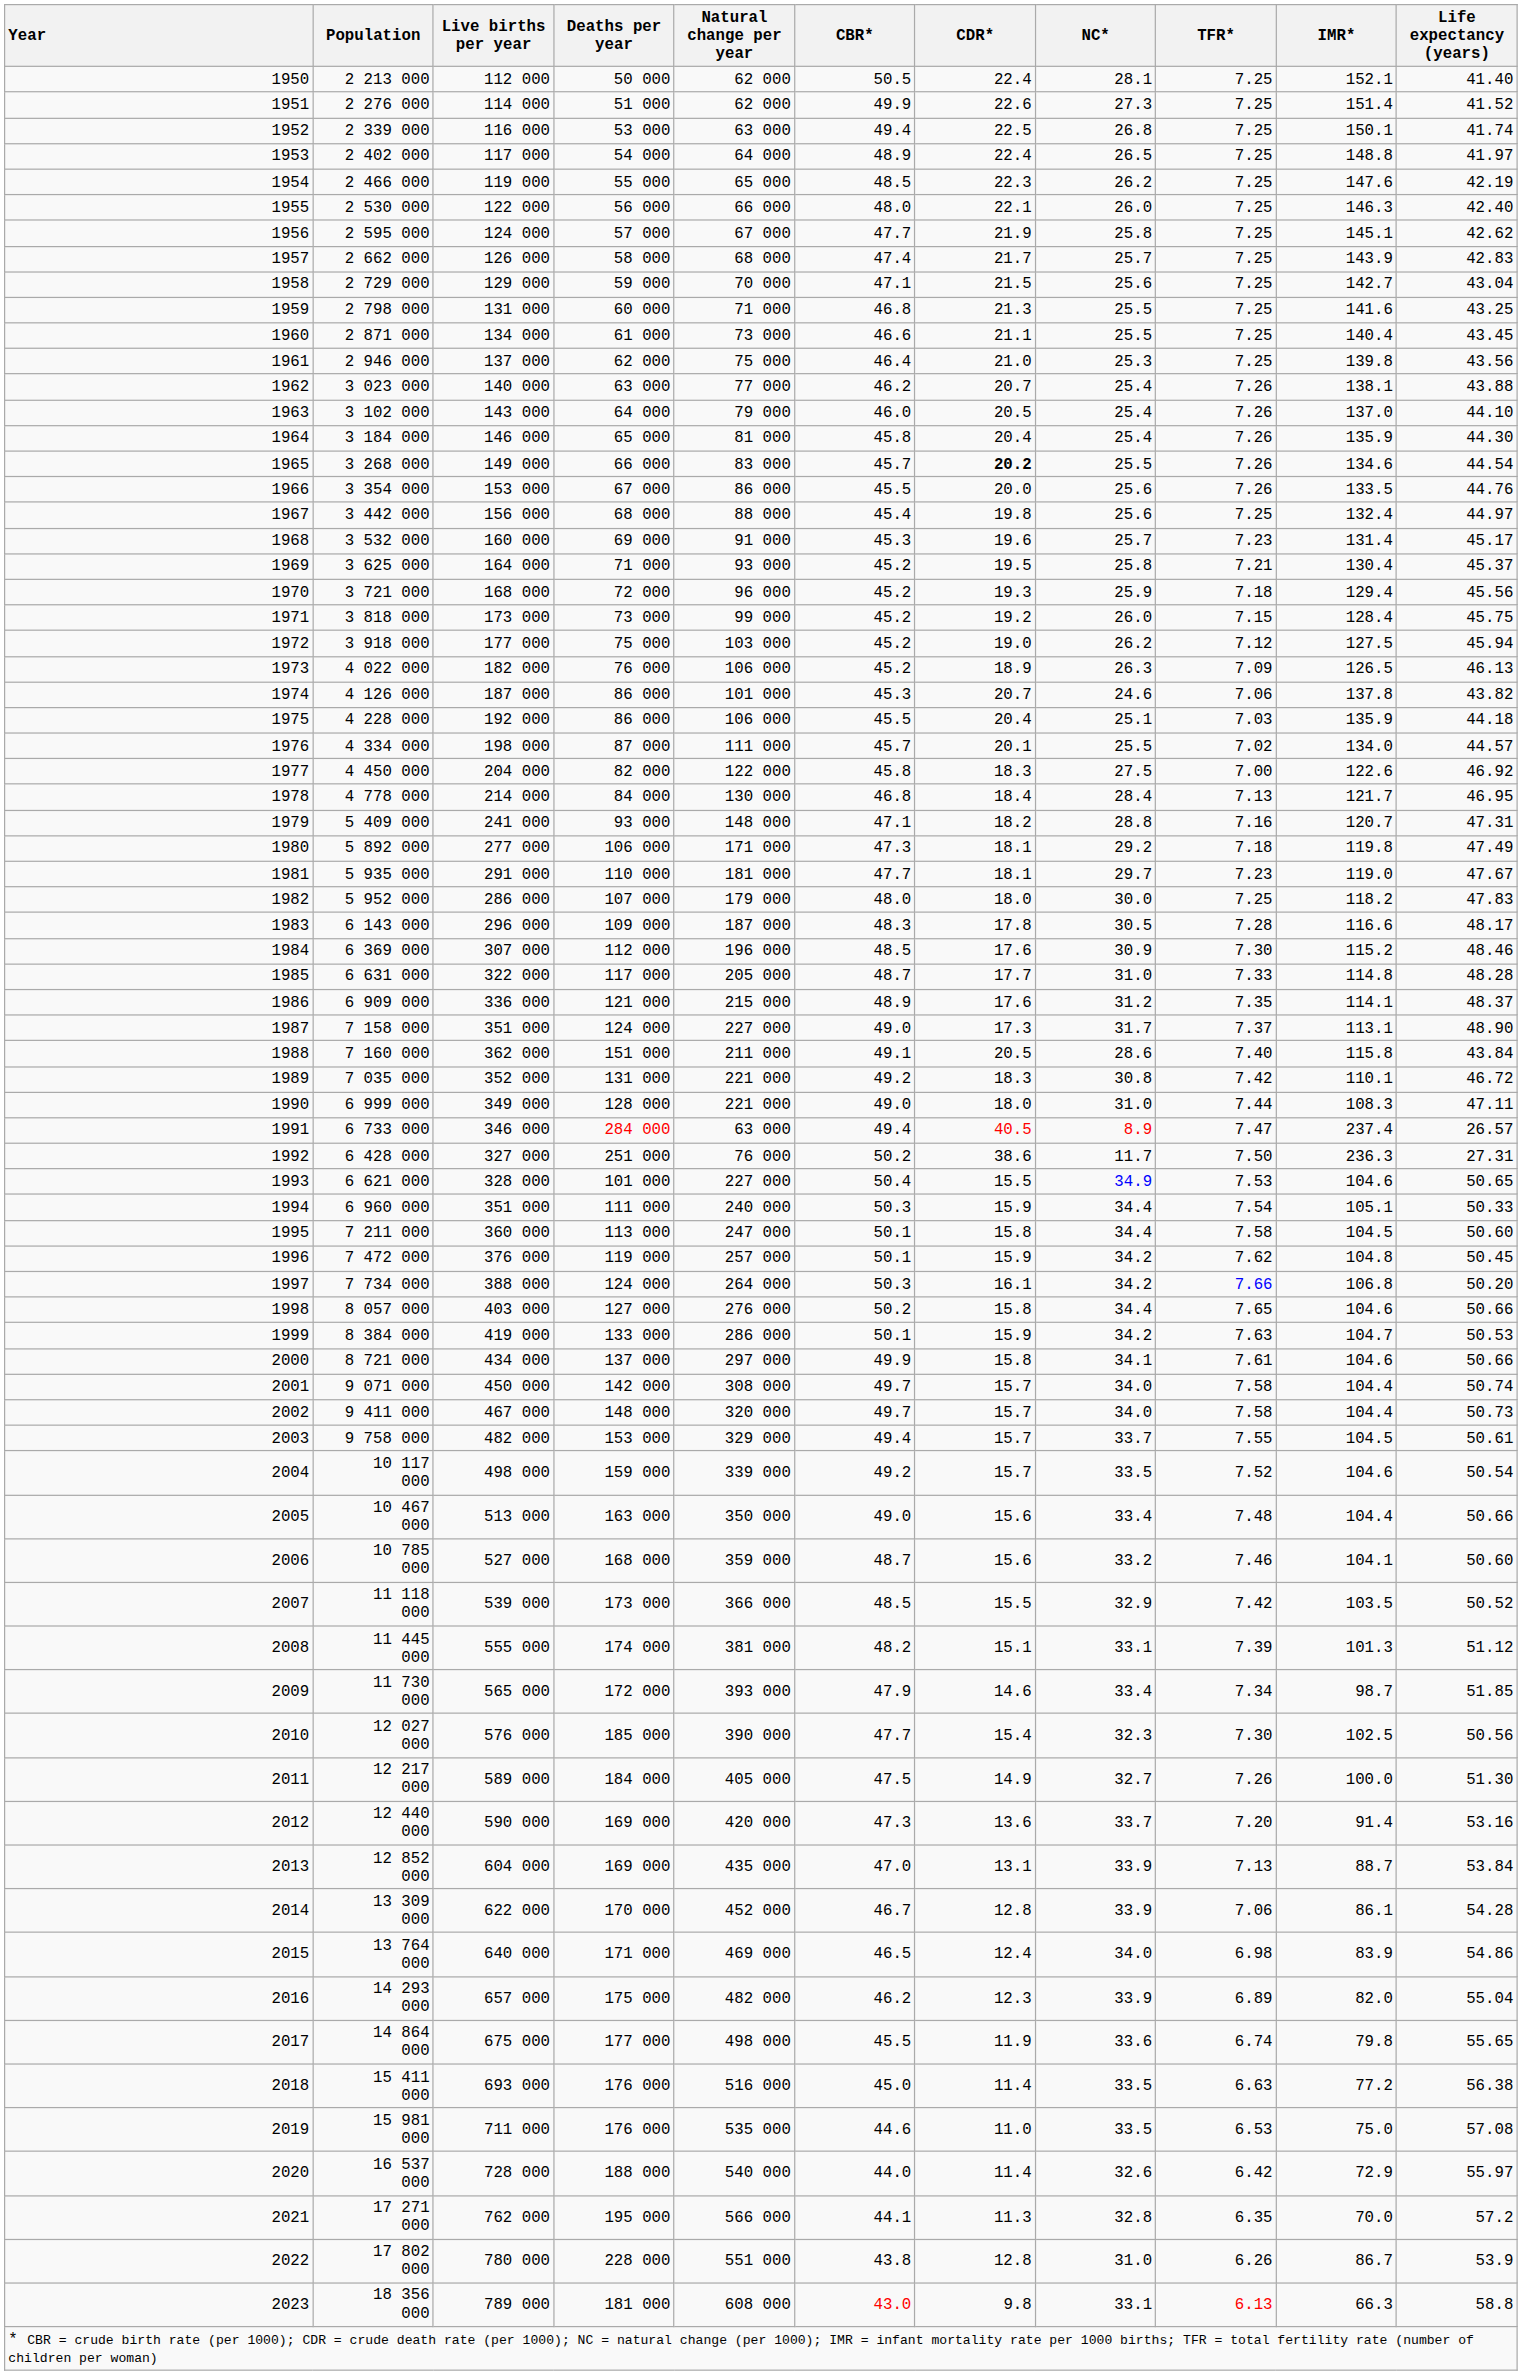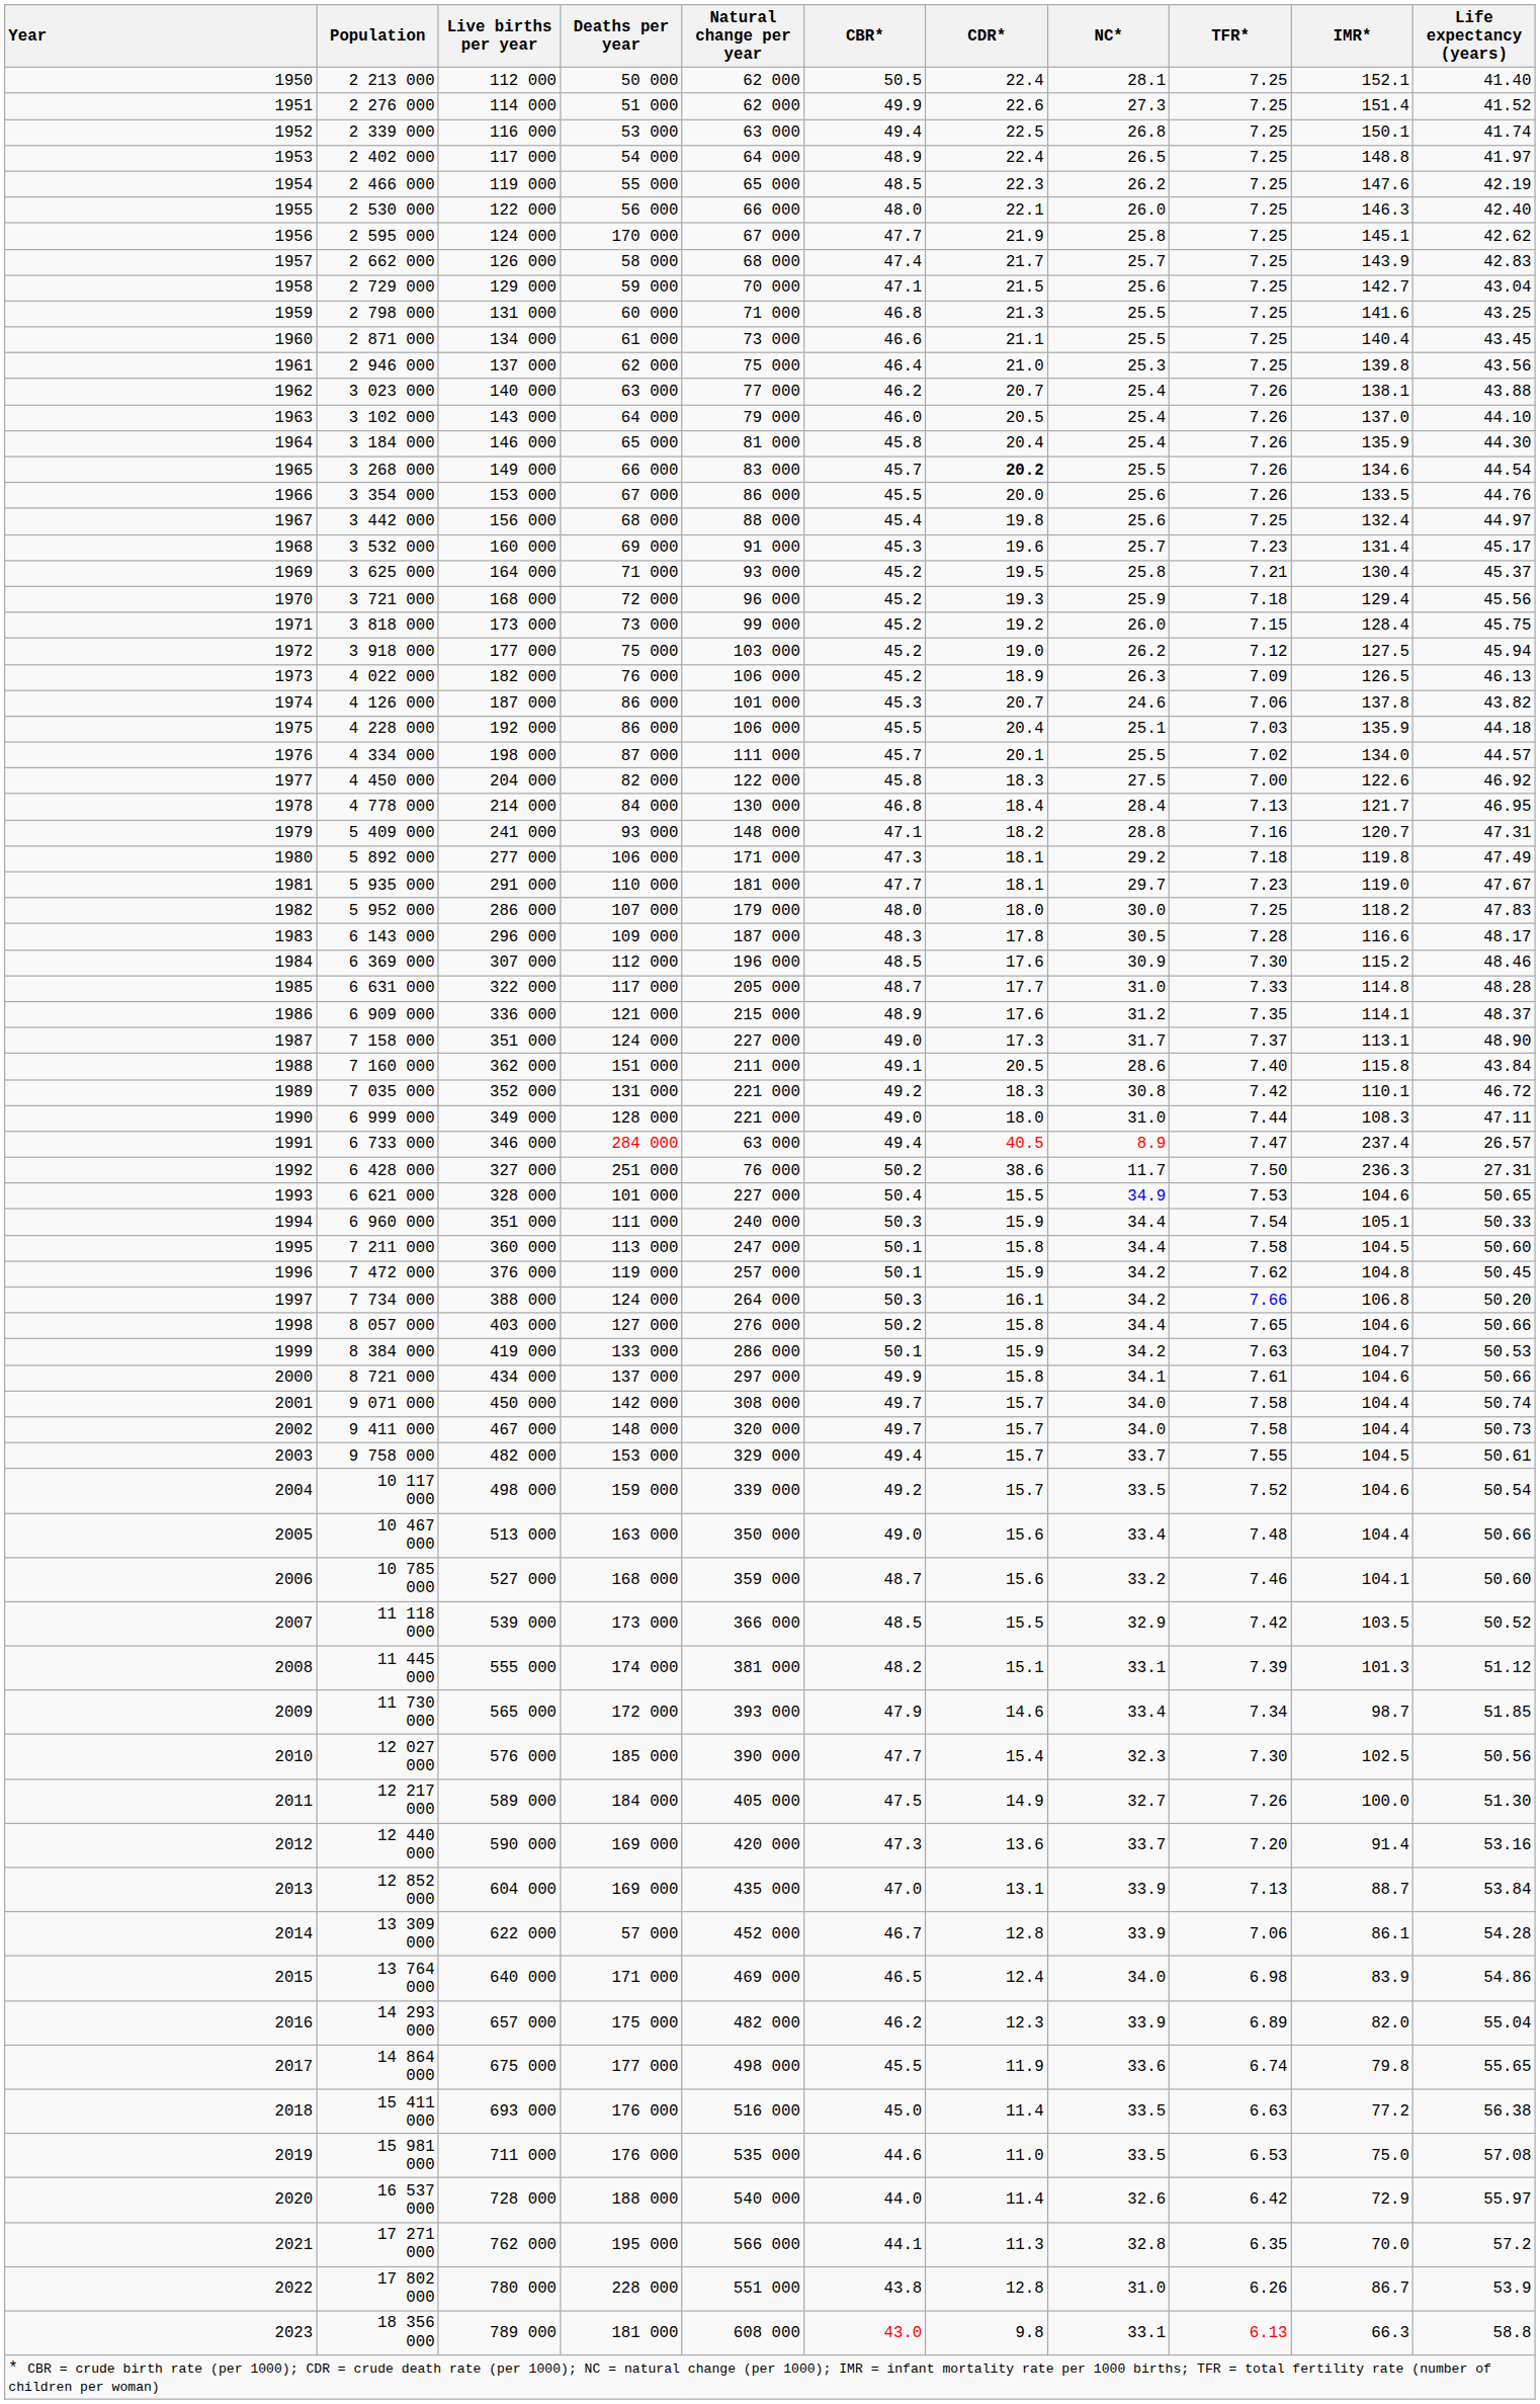1956 | Deaths per year: 57 000 -> 170 000
2014 | Deaths per year: 170 000 -> 57 000
